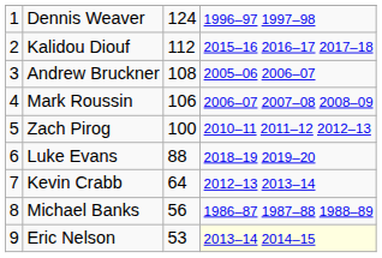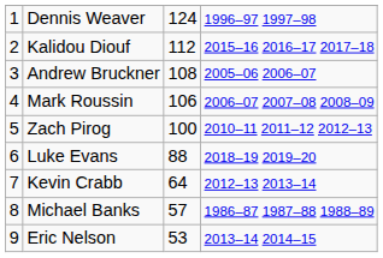Michael Banks | column 3: 56 -> 57
Eric Nelson | column 4: lightyellow background -> no background
